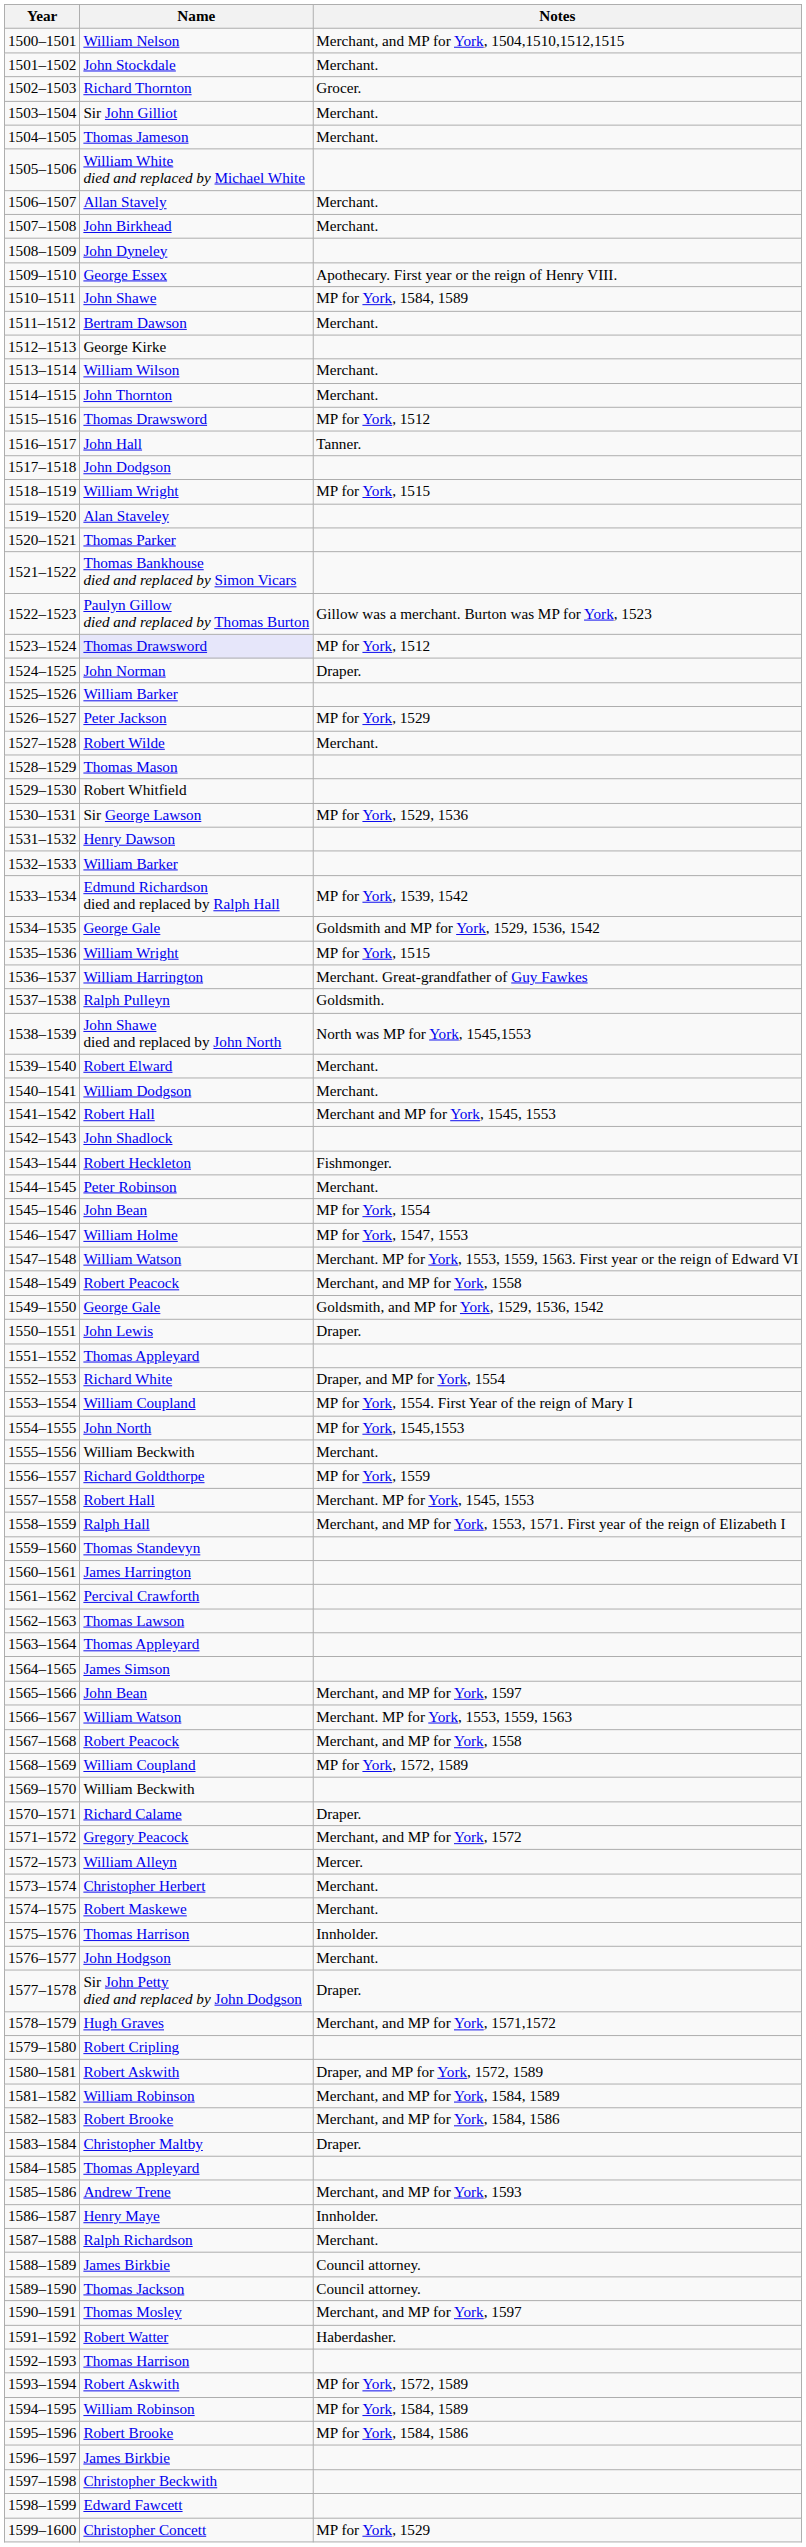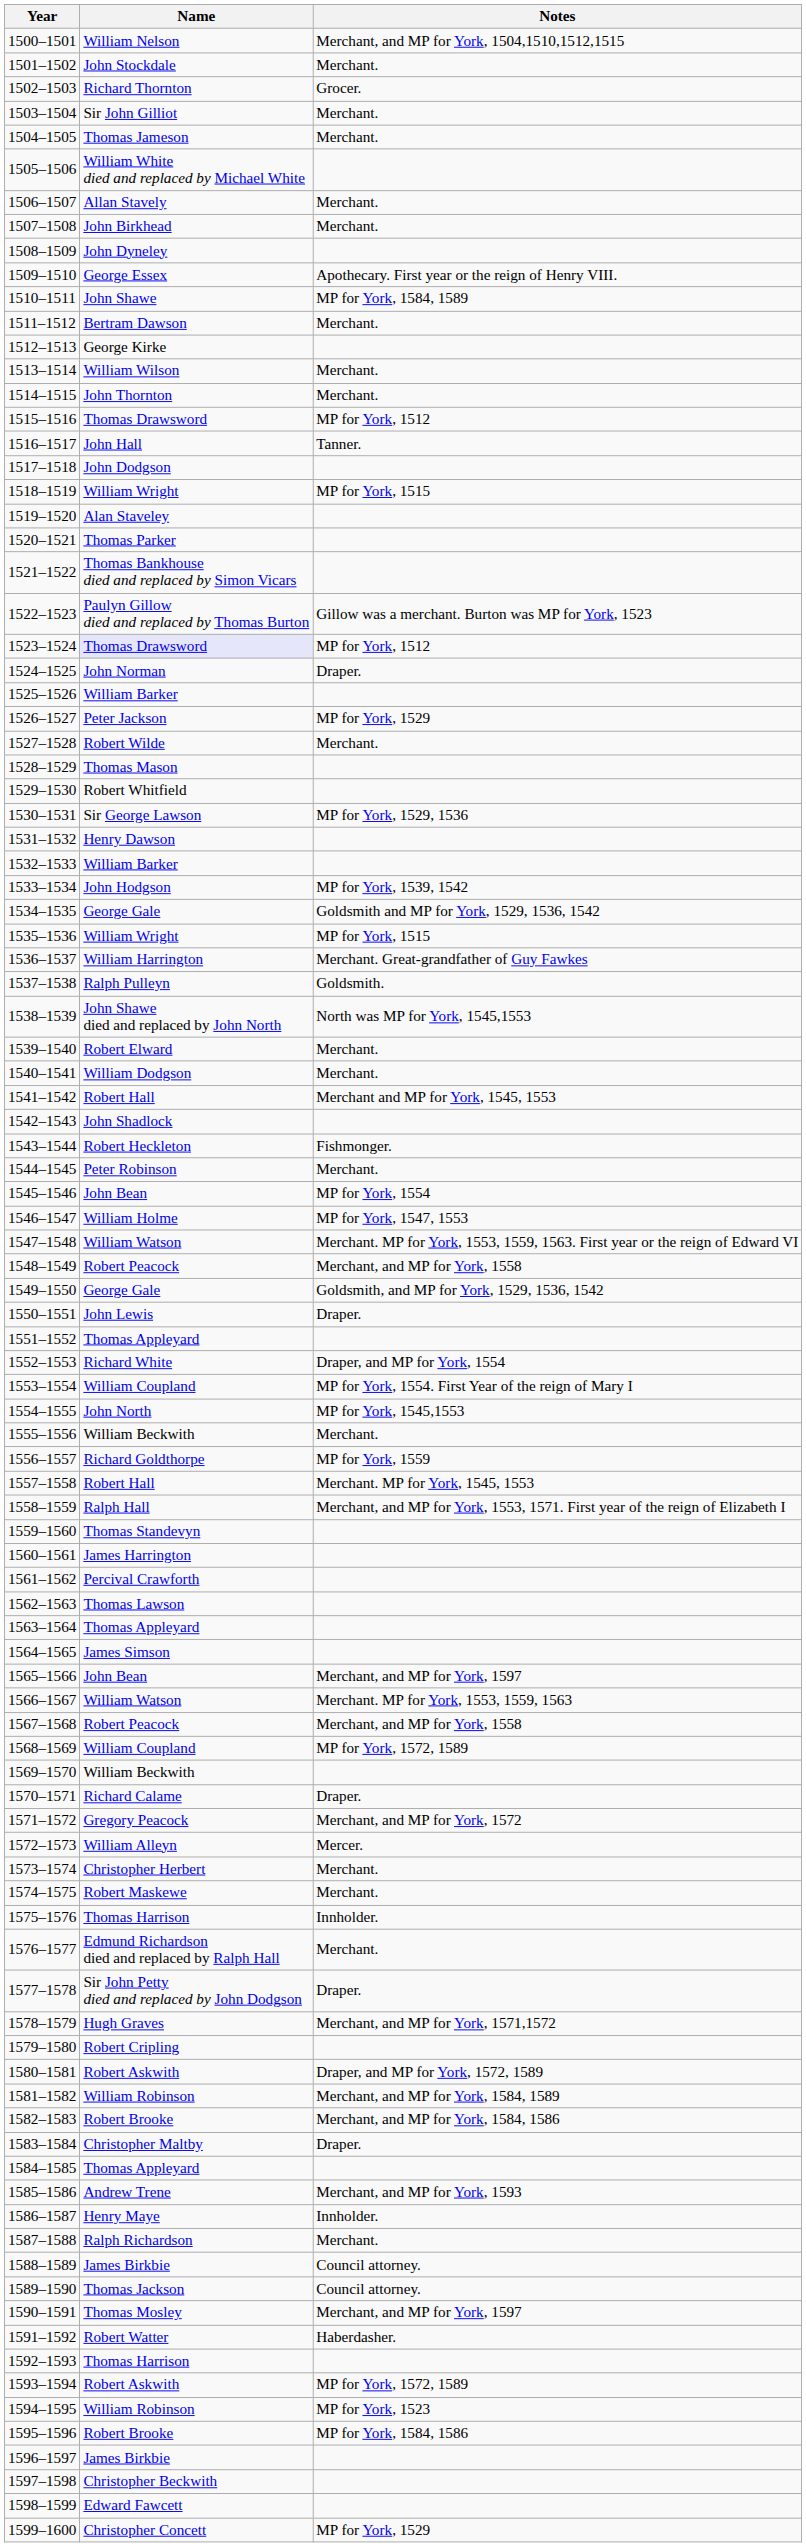1533–1534 | Name: Edmund Richardson died and replaced by Ralph Hall -> John Hodgson
1576–1577 | Name: John Hodgson -> Edmund Richardson died and replaced by Ralph Hall
1594–1595 | Notes: MP for York, 1584, 1589 -> MP for York, 1523
